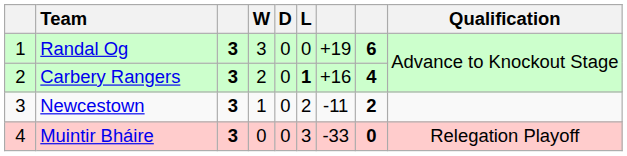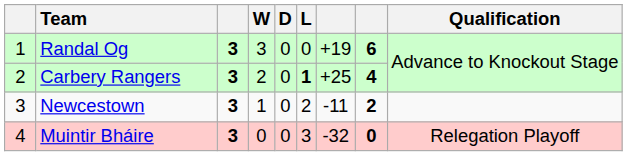Carbery Rangers | column 7: +16 -> +25
Muintir Bháire | column 7: -33 -> -32
